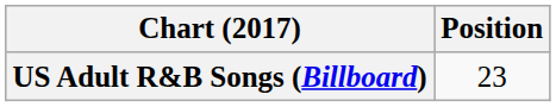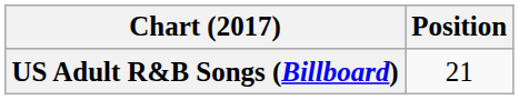US Adult R&B Songs (Billboard) | Position: 23 -> 21
